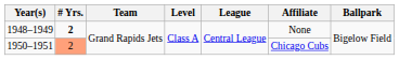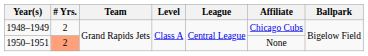1948–1949 | # Yrs.: bold -> normal
1948–1949 | Affiliate: None -> Chicago Cubs
1950–1951 | Affiliate: Chicago Cubs -> None
